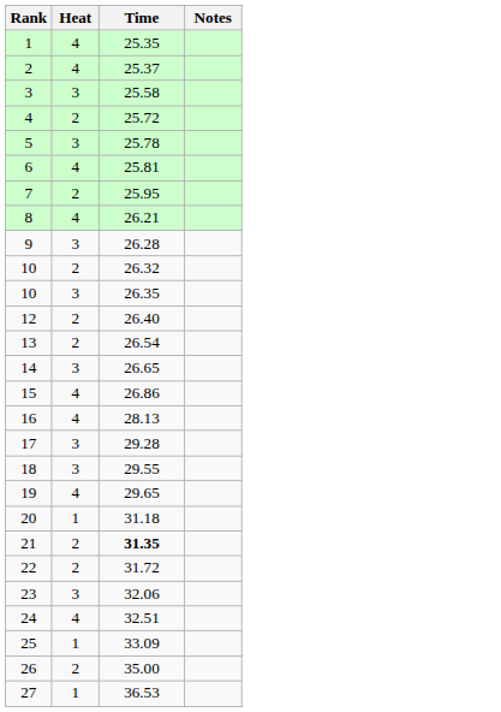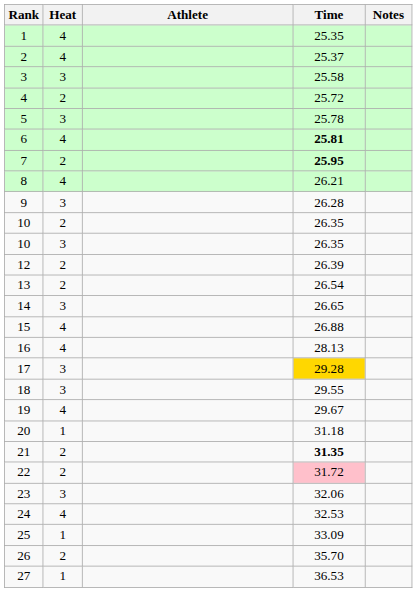+ column: Athlete
6 | Time: normal -> bold
7 | Time: normal -> bold
10 / 2 | Time: 26.32 -> 26.35
12 | Time: 26.40 -> 26.39
15 | Time: 26.86 -> 26.88
17 | Time: no background -> gold background
19 | Time: 29.65 -> 29.67
22 | Time: no background -> pink background
24 | Time: 32.51 -> 32.53
26 | Time: 35.00 -> 35.70
